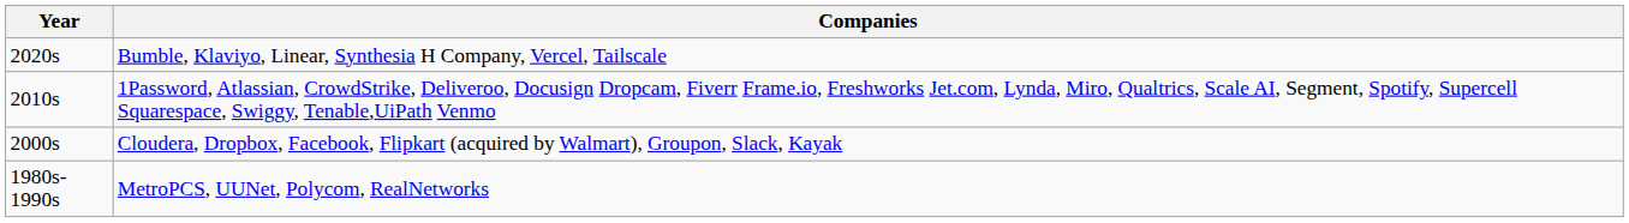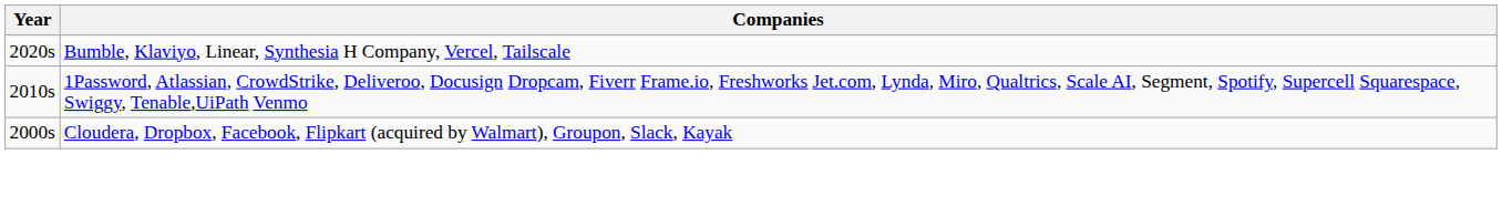- row: 1980s-1990s | MetroPCS, UUNet, Polycom, RealNetworks
